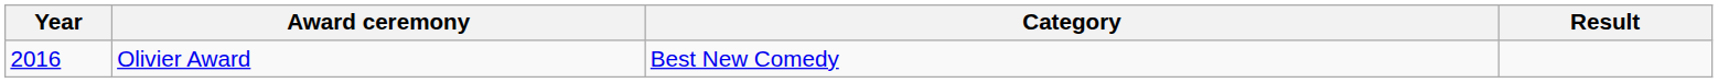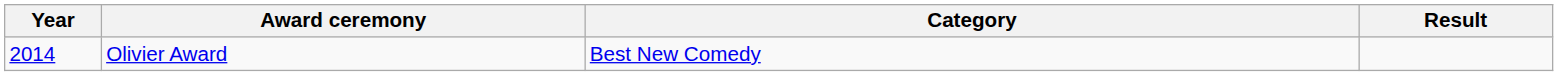Olivier Award | Year: 2016 -> 2014
